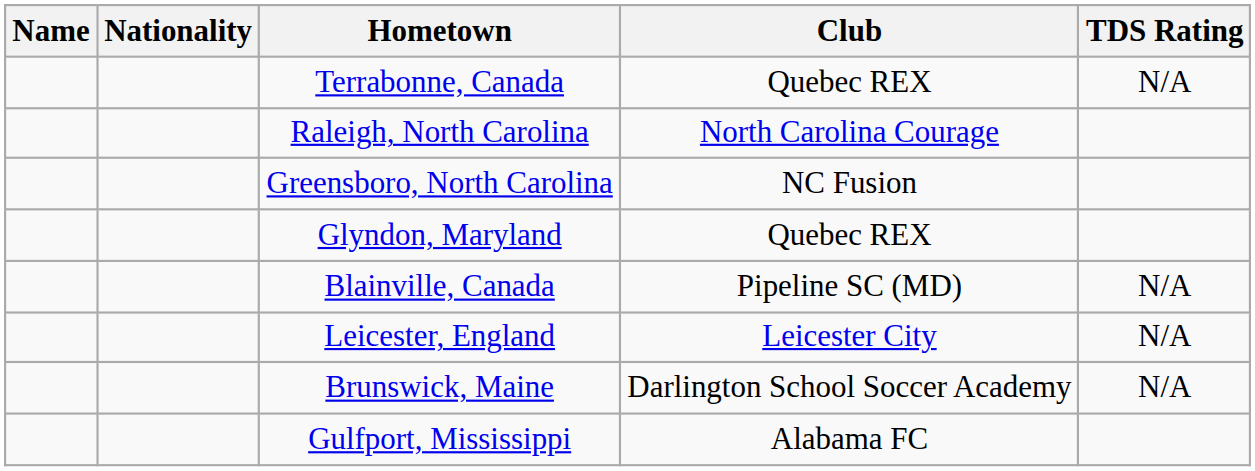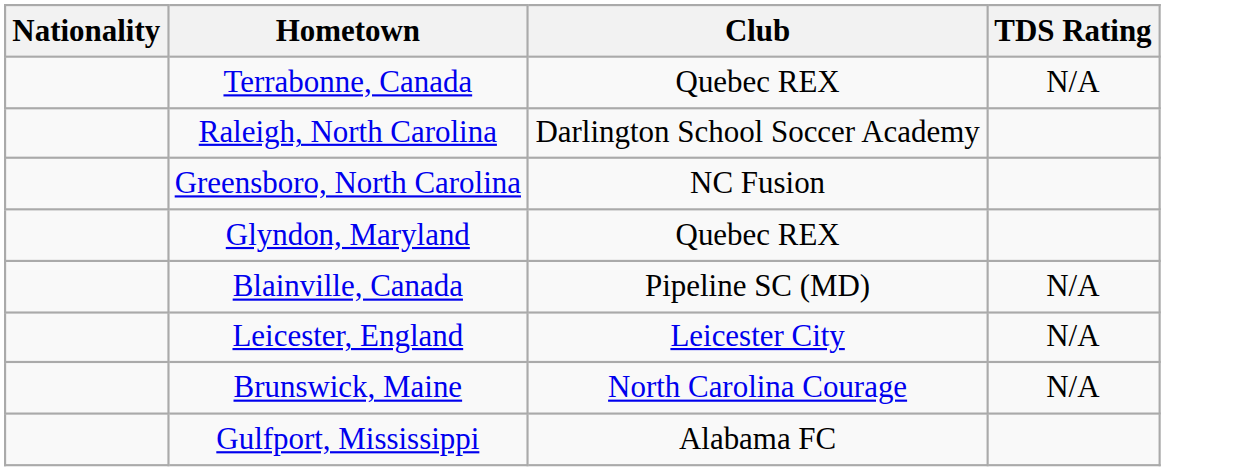- column: Name
Raleigh, North Carolina | Club: North Carolina Courage -> Darlington School Soccer Academy
Brunswick, Maine | Club: Darlington School Soccer Academy -> North Carolina Courage
